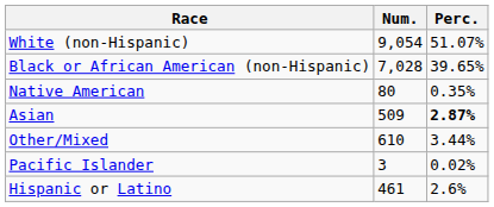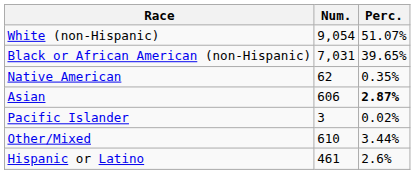Black or African American (non-Hispanic) | Num.: 7,028 -> 7,031
Native American | Num.: 80 -> 62
Asian | Num.: 509 -> 606
rows swapped: Pacific Islander <-> Other/Mixed
